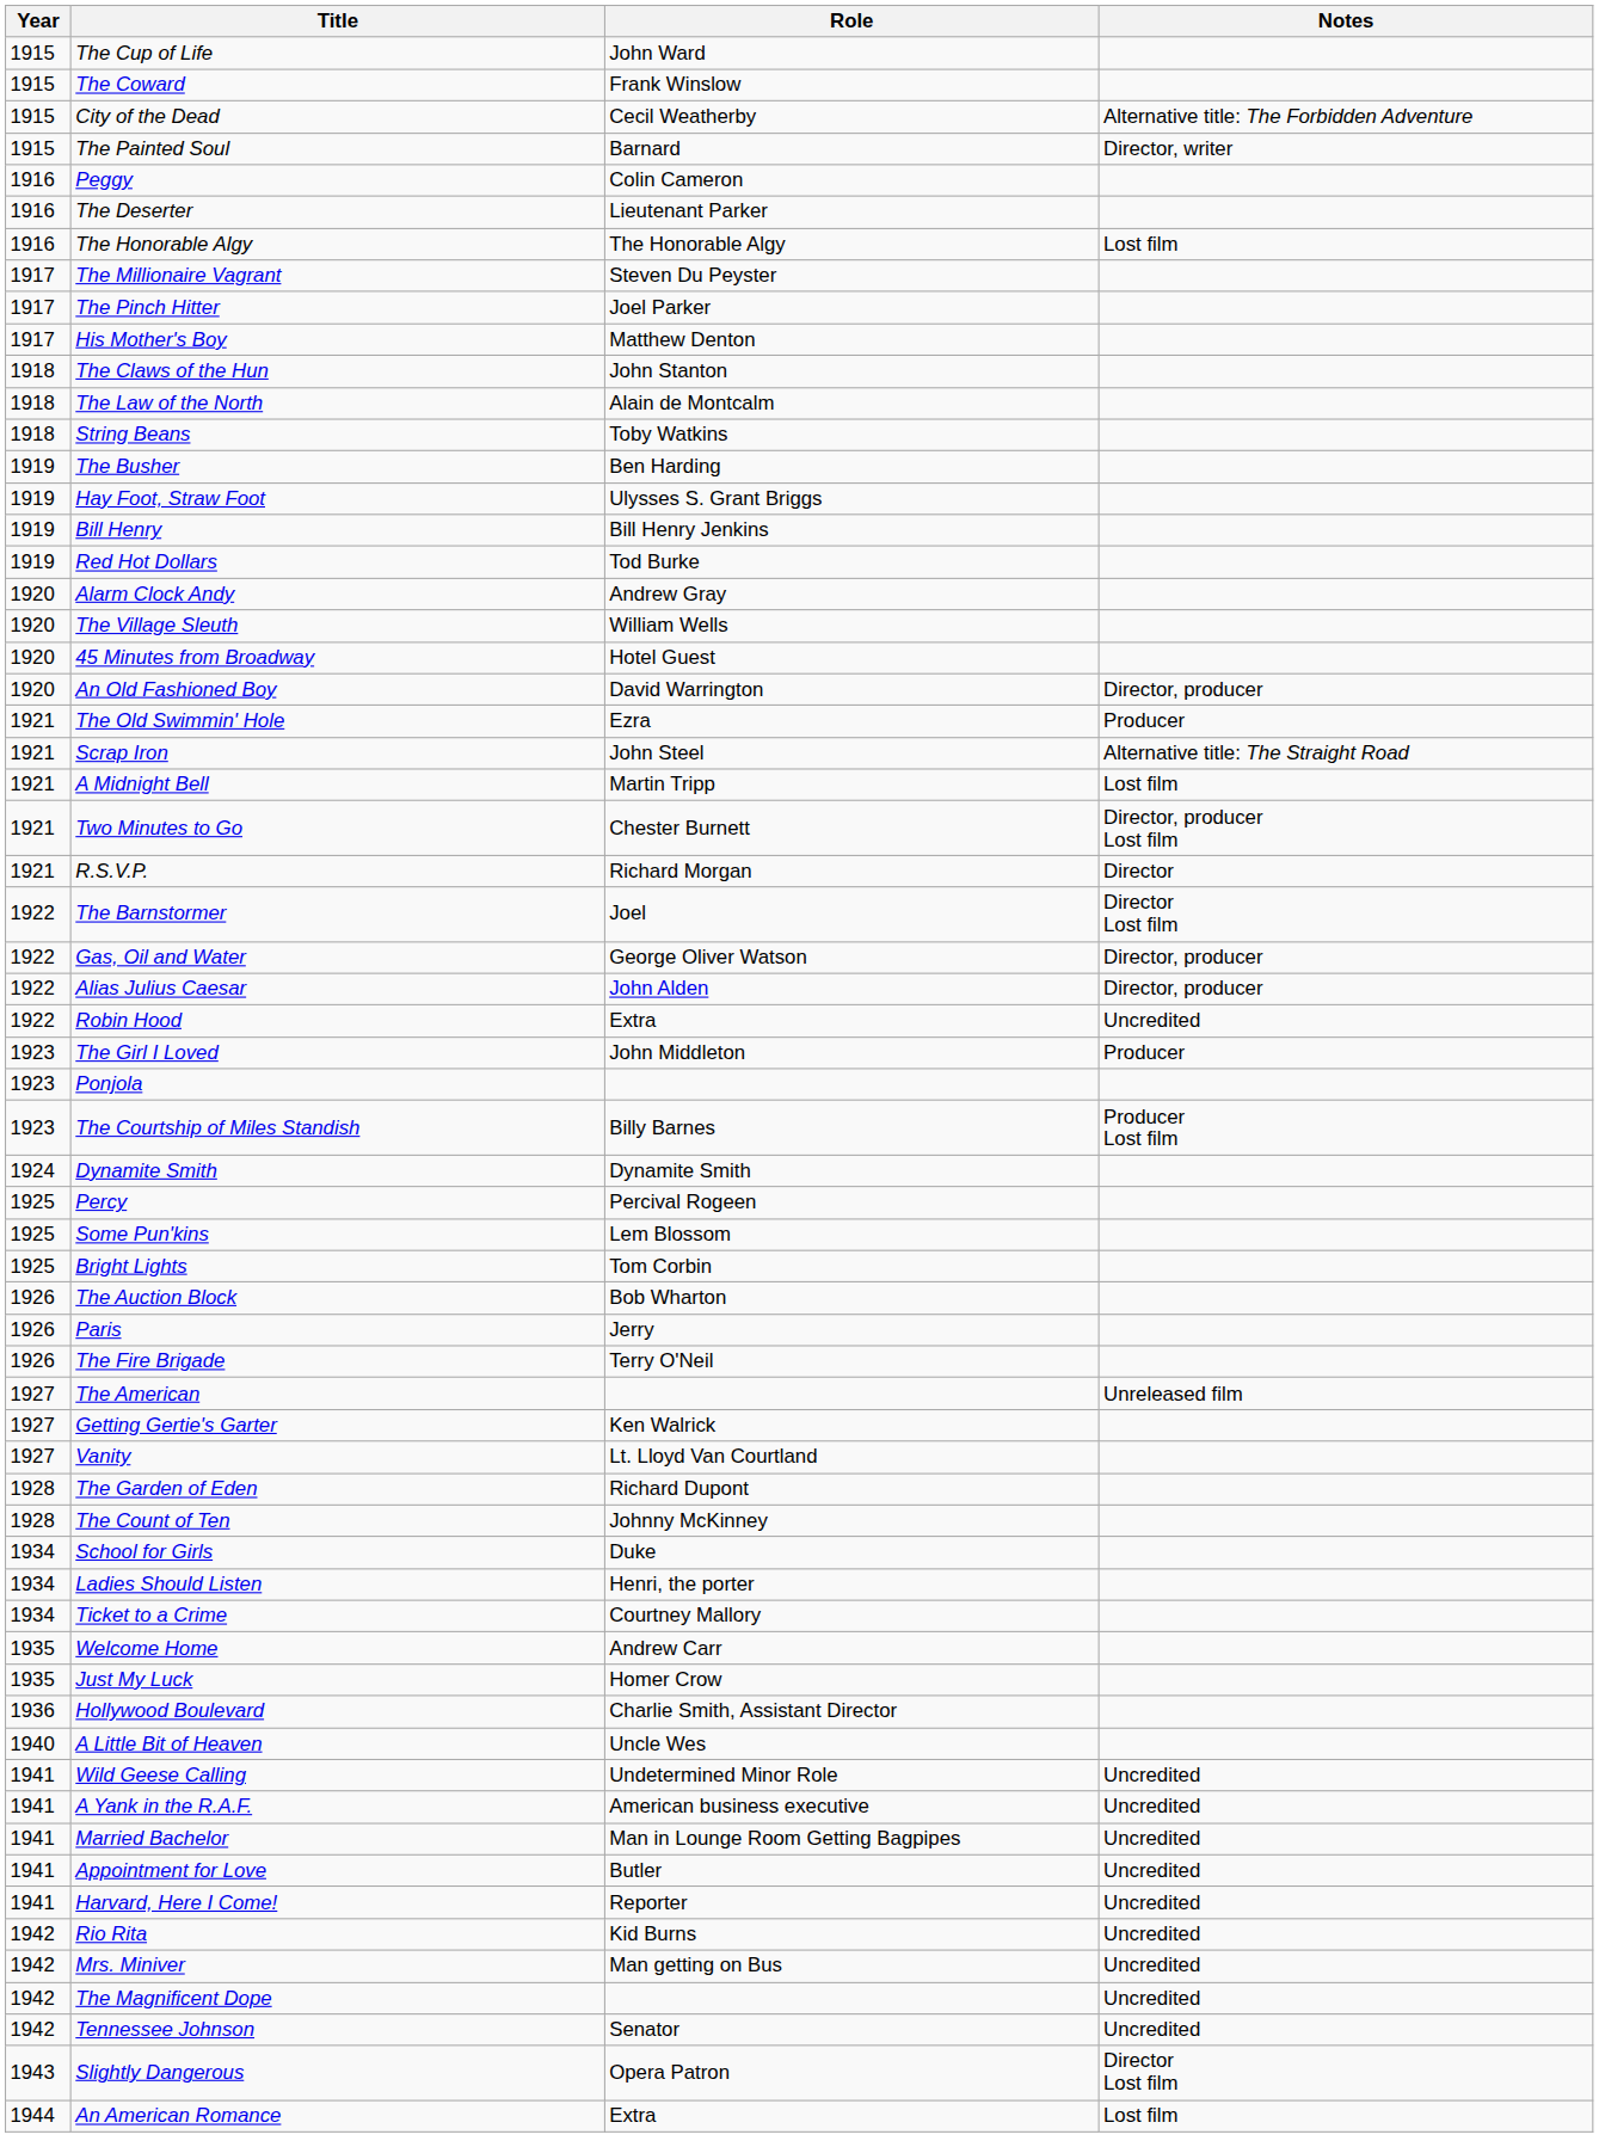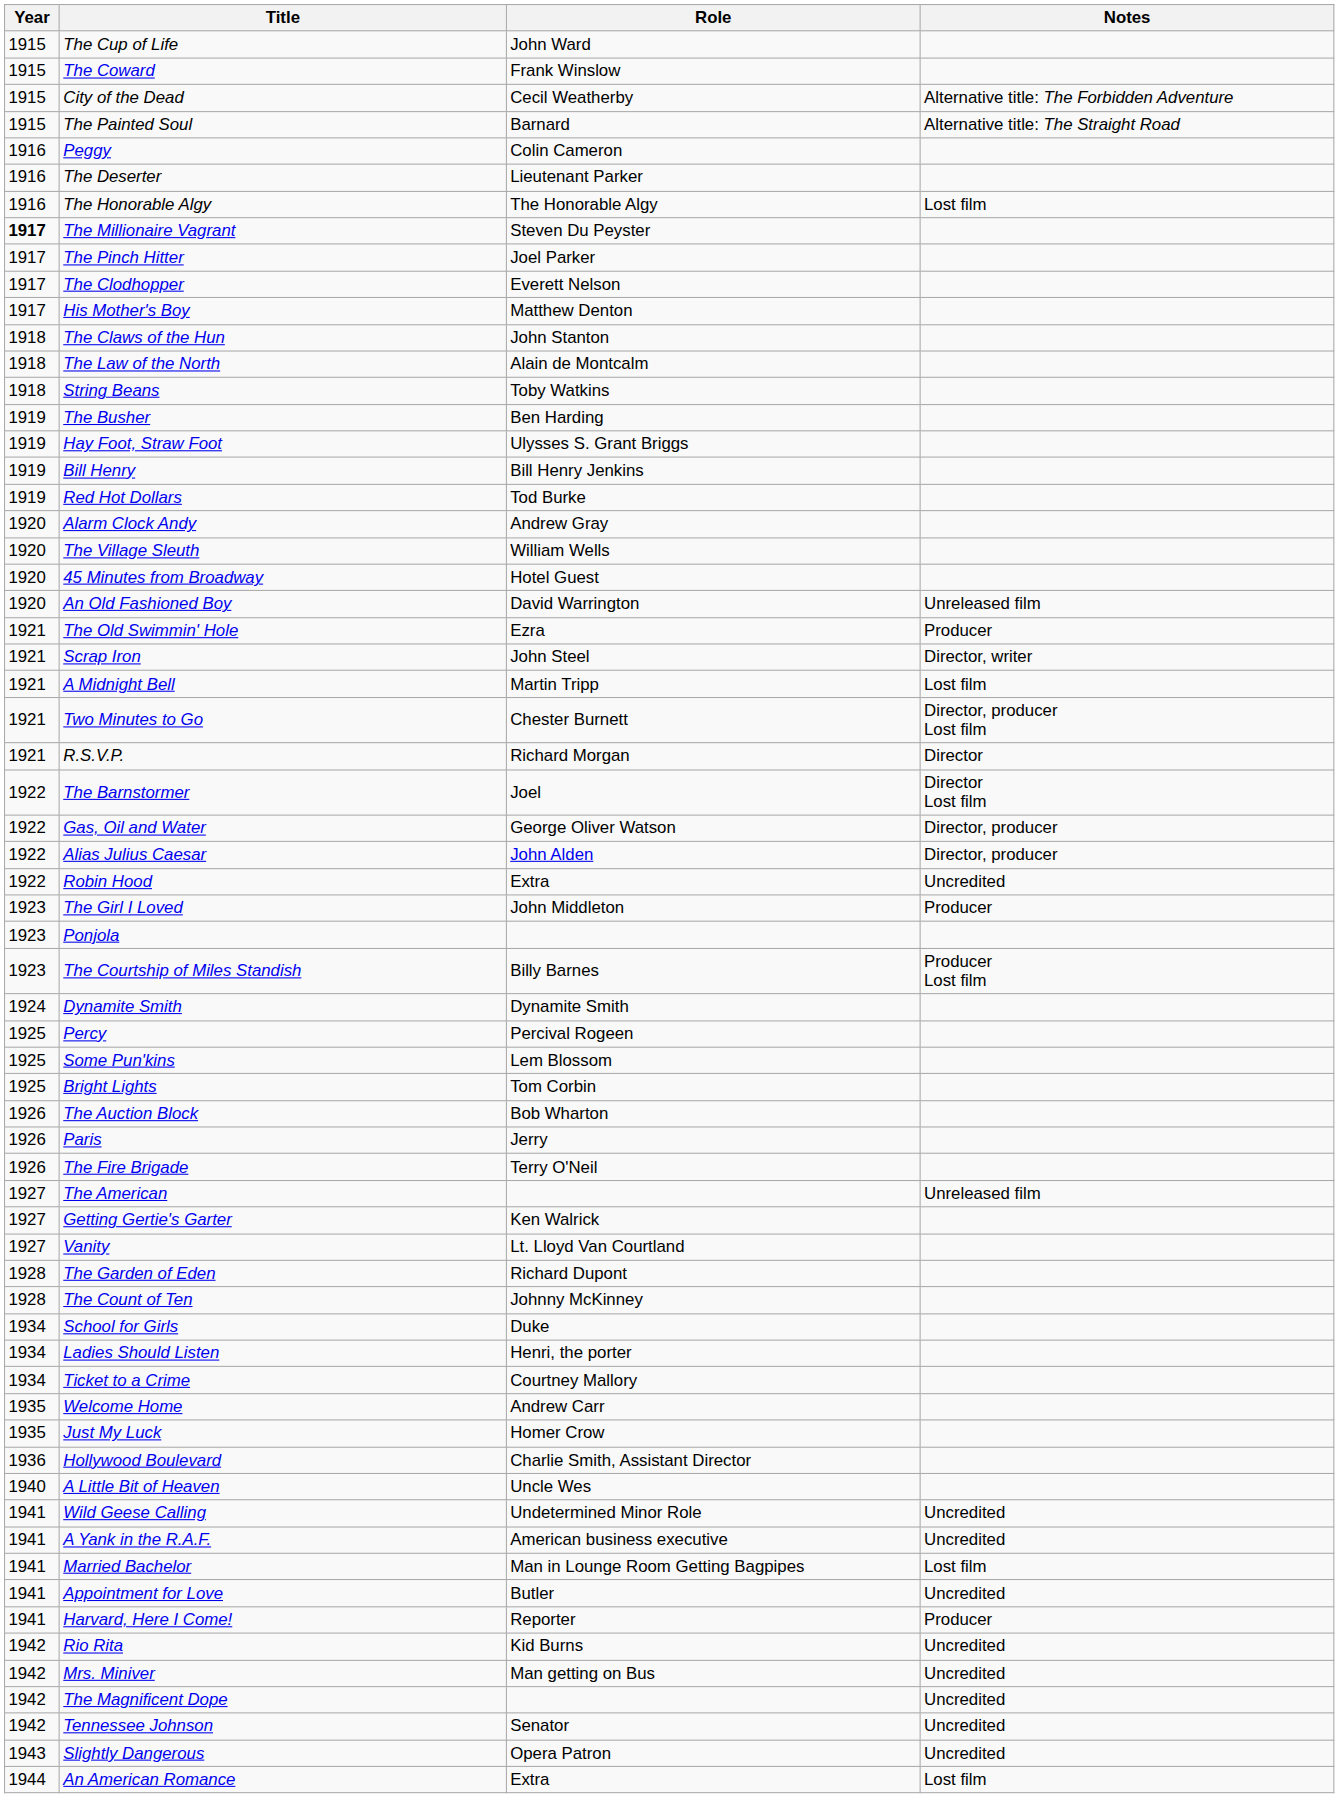The Painted Soul | Notes: Director, writer -> Alternative title: The Straight Road
The Millionaire Vagrant | Year: normal -> bold
+ row: 1917 | The Clodhopper | Everett Nelson
An Old Fashioned Boy | Notes: Director, producer -> Unreleased film
Scrap Iron | Notes: Alternative title: The Straight Road -> Director, writer
Married Bachelor | Notes: Uncredited -> Lost film
Harvard, Here I Come! | Notes: Uncredited -> Producer
Slightly Dangerous | Notes: Director Lost film -> Uncredited
